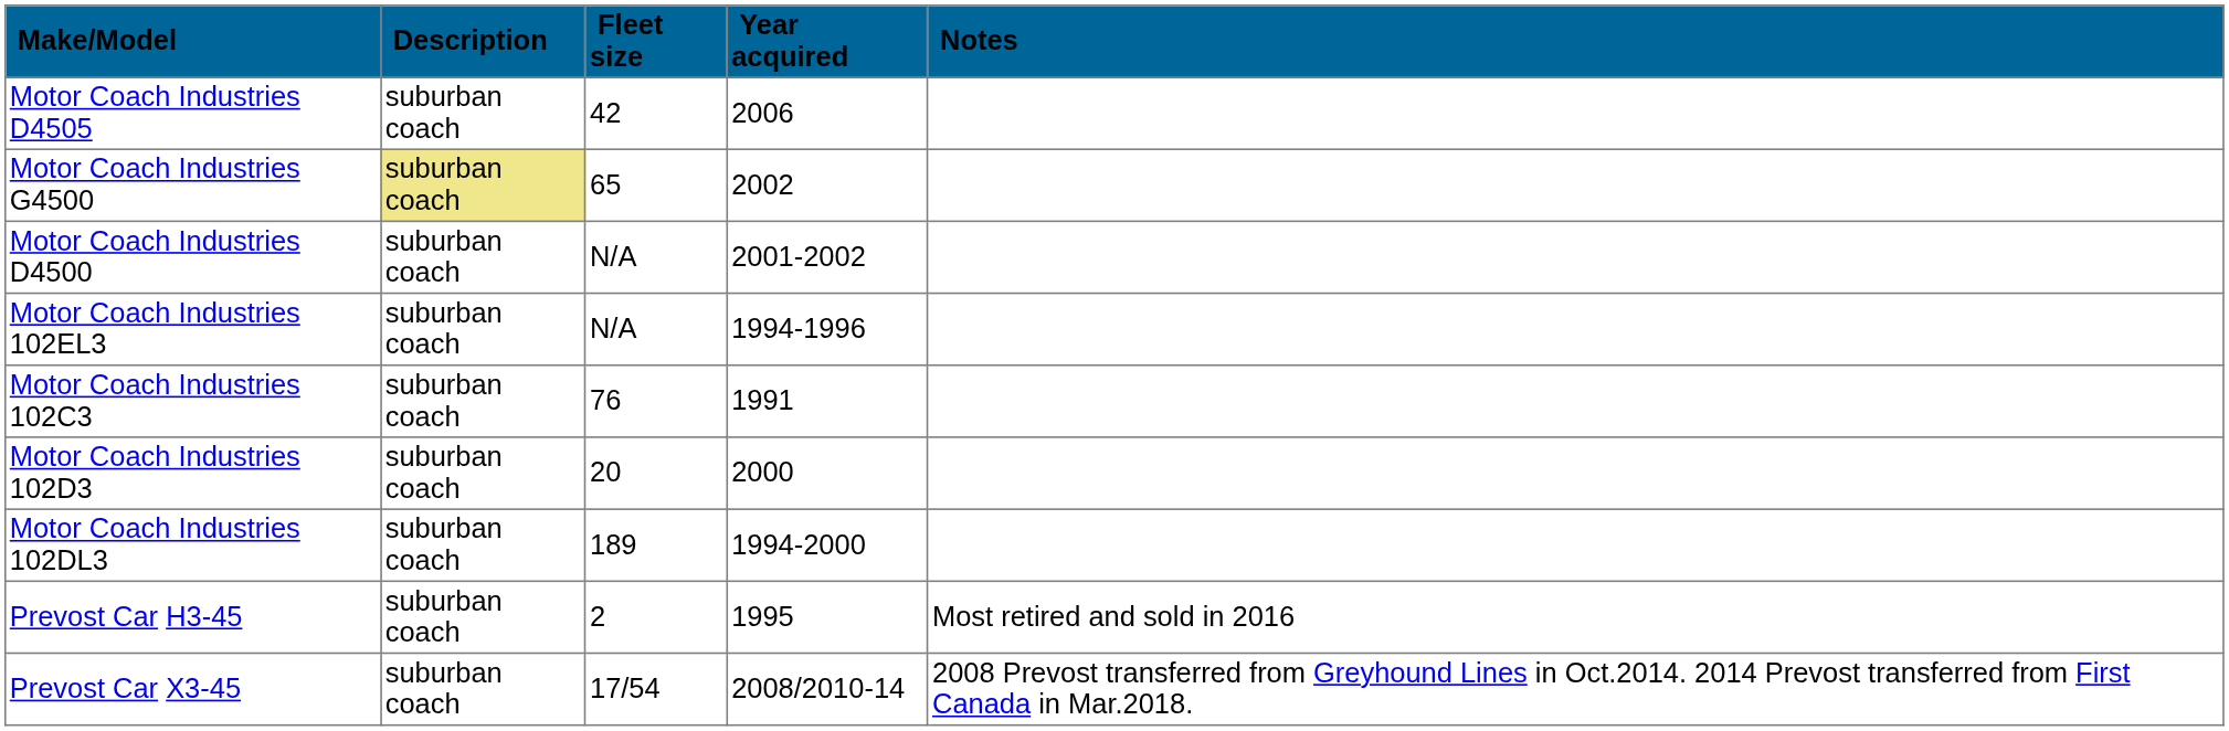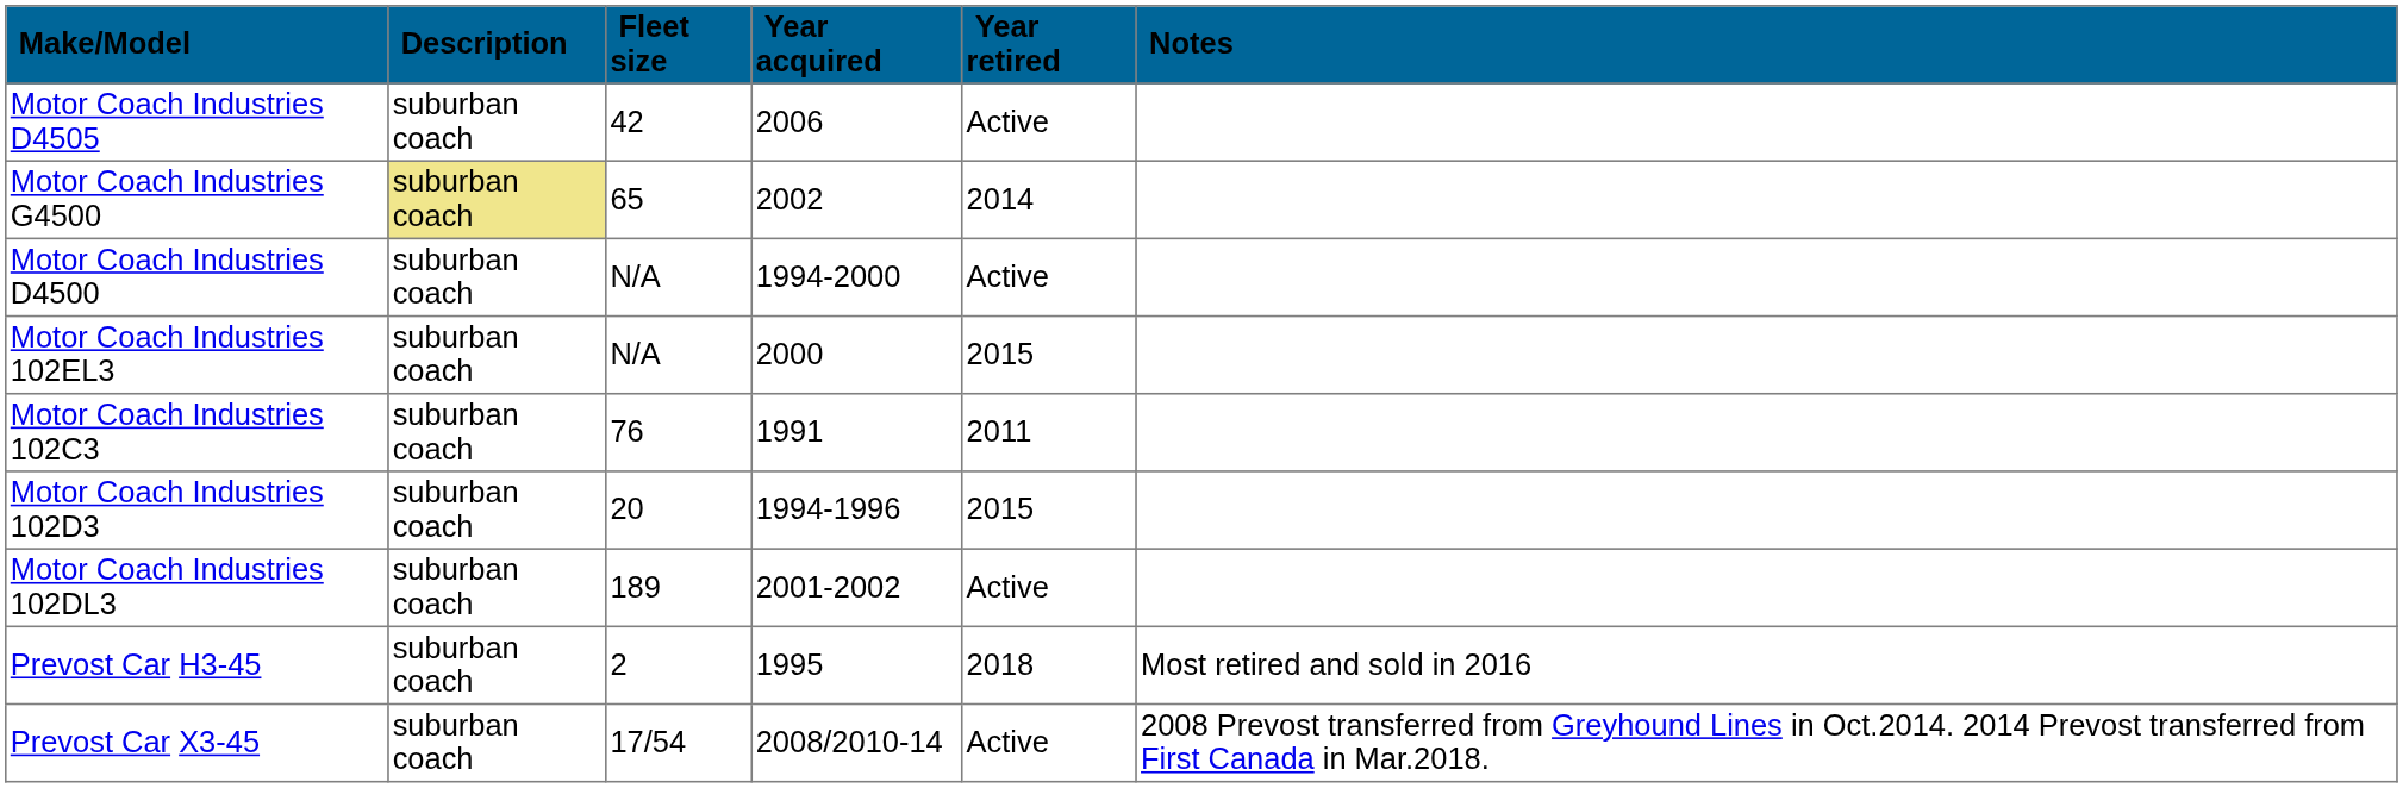+ column: Year retired | Active | 2014 | Active | 2015 | 2011 | 2015 | Active | 2018 | Active
Motor Coach Industries D4500 | Year acquired: 2001-2002 -> 1994-2000
Motor Coach Industries 102EL3 | Year acquired: 1994-1996 -> 2000
Motor Coach Industries 102D3 | Year acquired: 2000 -> 1994-1996
Motor Coach Industries 102DL3 | Year acquired: 1994-2000 -> 2001-2002
